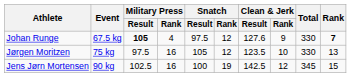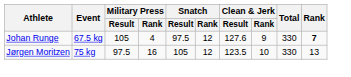Johan Runge | Military Press / Result: bold -> normal
- row: Jens Jørn Mortensen | 90 kg | 102.5 | 16 | 100 | 19 | 142.5 | 12 | 345 | 15
